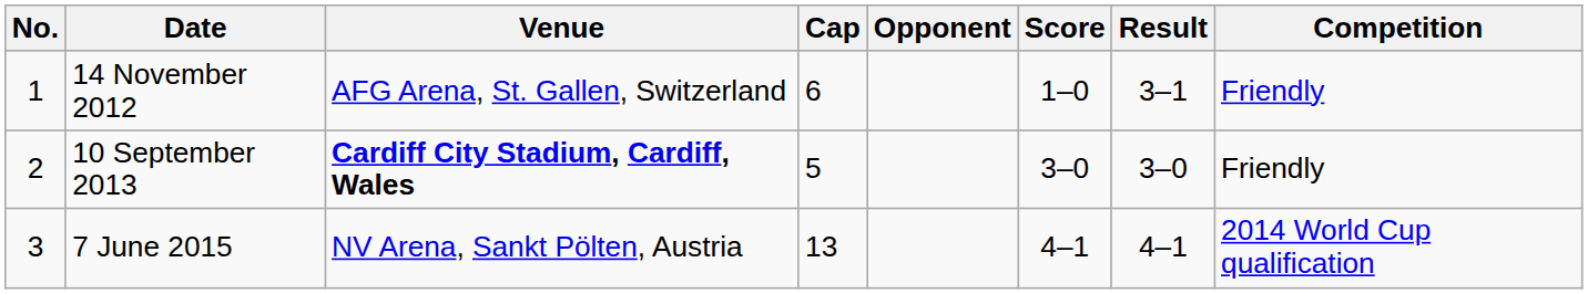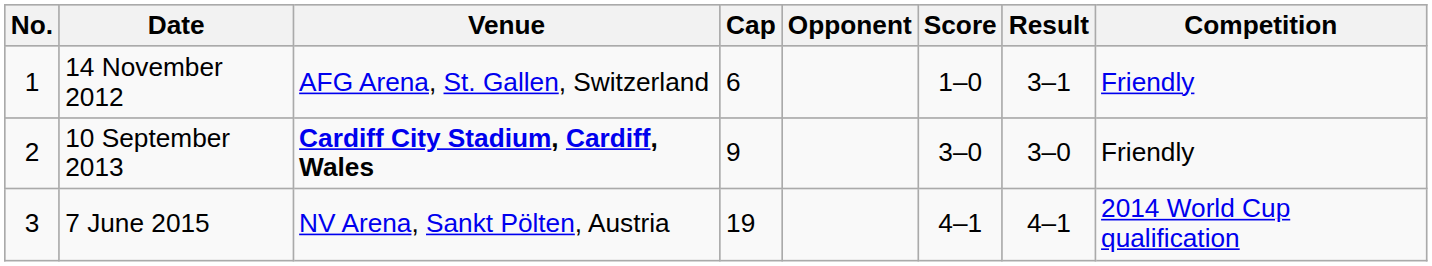10 September 2013 | Cap: 5 -> 9
7 June 2015 | Cap: 13 -> 19
